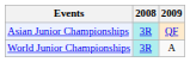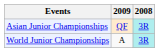columns swapped: 2008 <-> 2009
